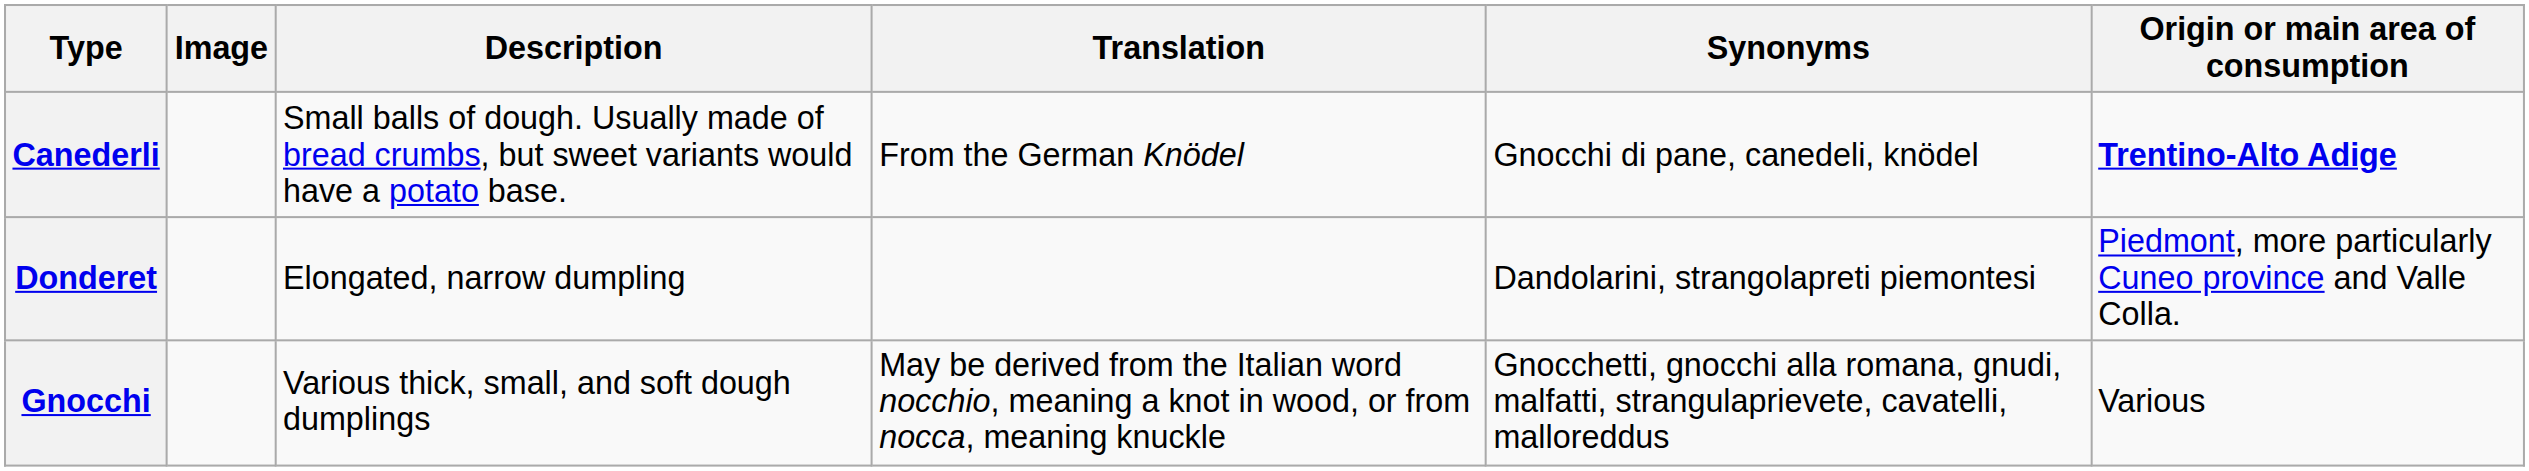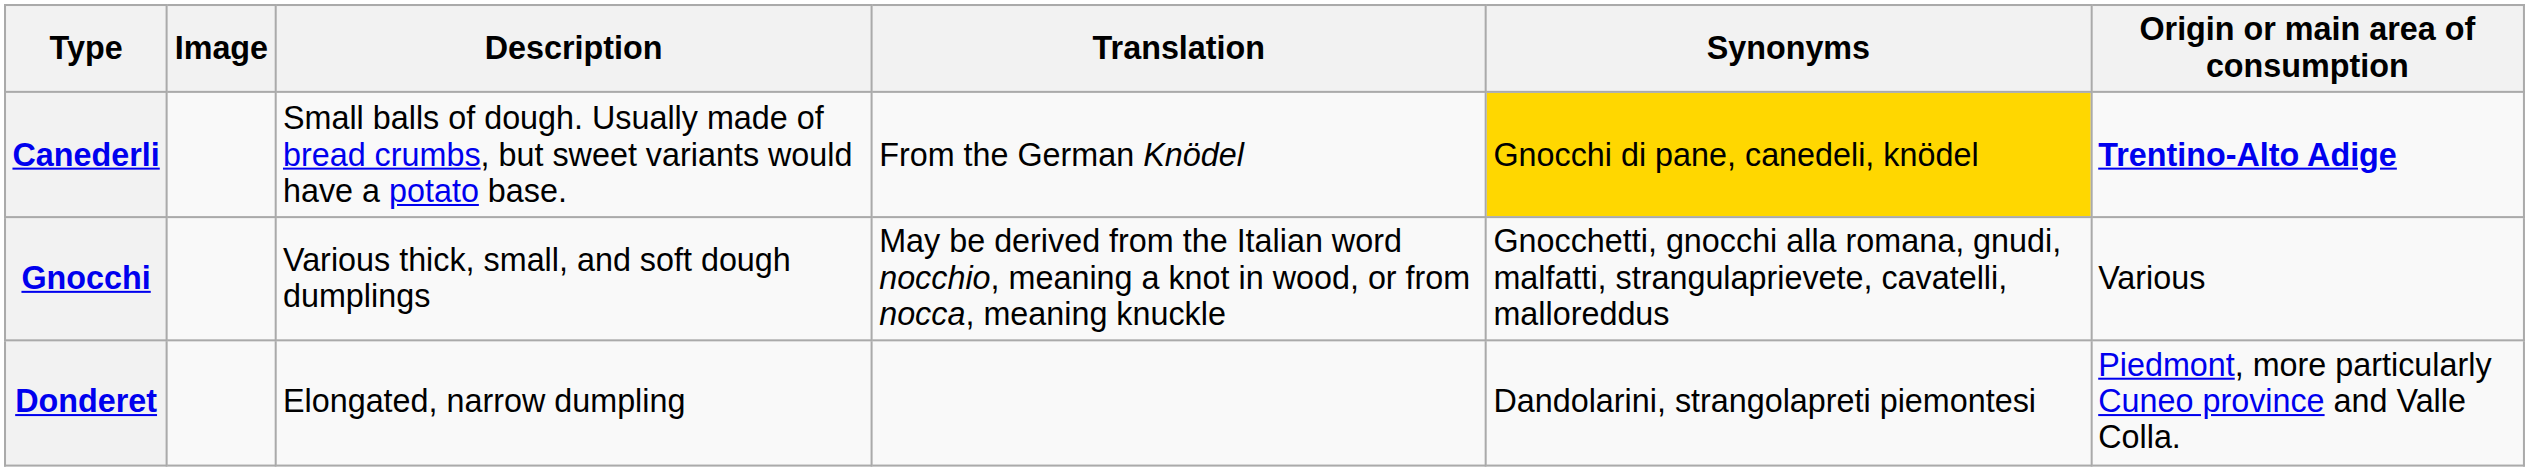Canederli | Synonyms: no background -> gold background
rows swapped: Donderet <-> Gnocchi
